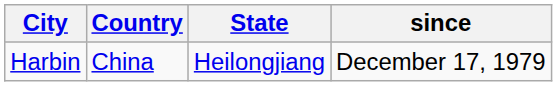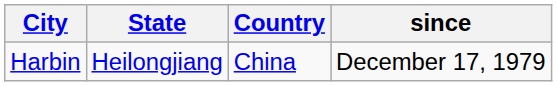columns swapped: Country <-> State
